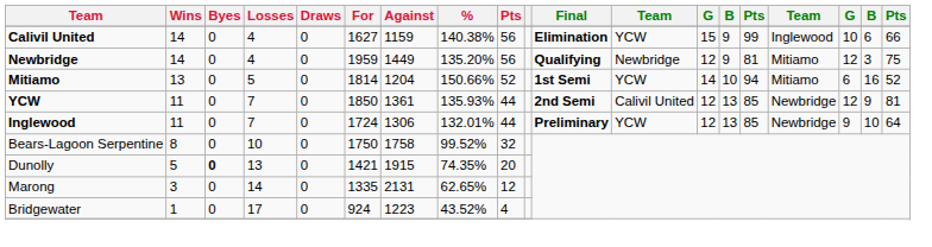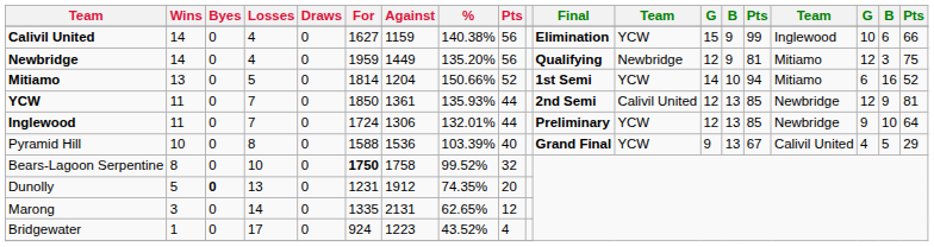+ row: Pyramid Hill | 10 | 0 | 8 | 0 | 1588 | 1536 | 103.39% | 40 | Grand Final | YCW | 9 | 13 | 67 | Calivil United | 4 | 5 | 29
Bears-Lagoon Serpentine | For: normal -> bold
Dunolly | For: 1421 -> 1231
Dunolly | Against: 1915 -> 1912
